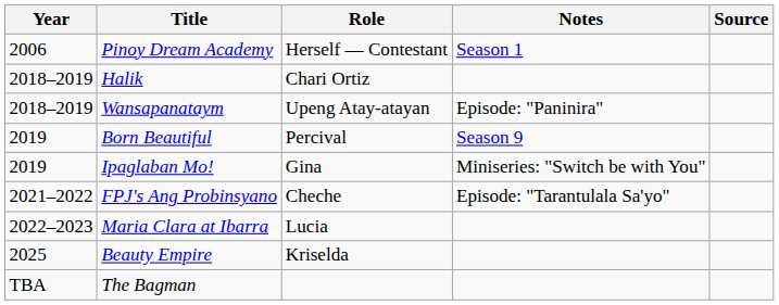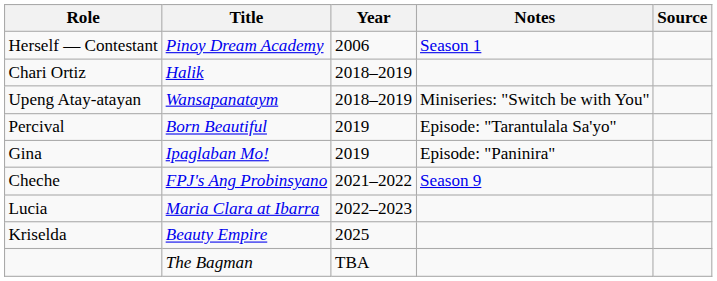columns swapped: Year <-> Role
Wansapanataym | Notes: Episode: "Paninira" -> Miniseries: "Switch be with You"
Born Beautiful | Notes: Season 9 -> Episode: "Tarantulala Sa'yo"
Ipaglaban Mo! | Notes: Miniseries: "Switch be with You" -> Episode: "Paninira"
FPJ's Ang Probinsyano | Notes: Episode: "Tarantulala Sa'yo" -> Season 9
